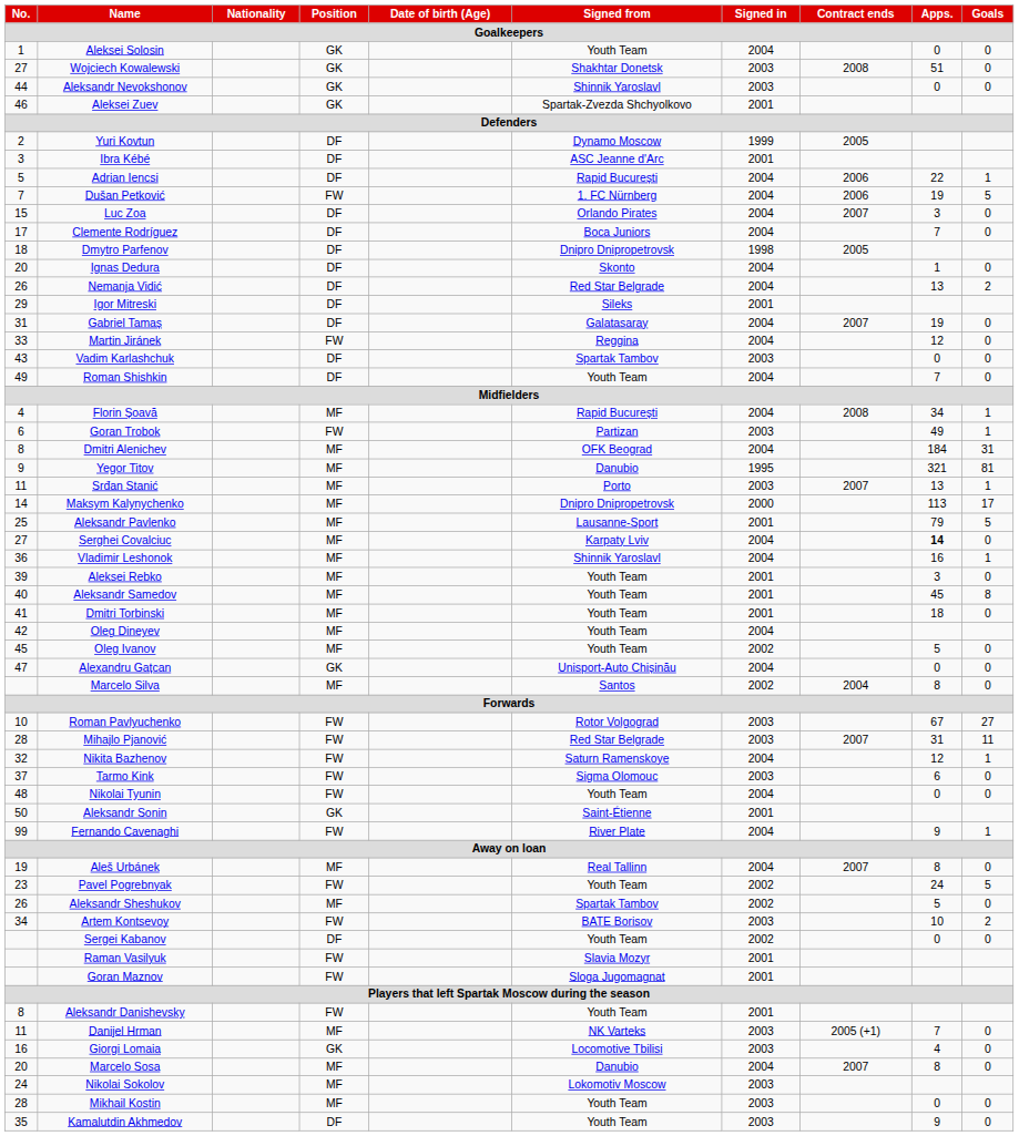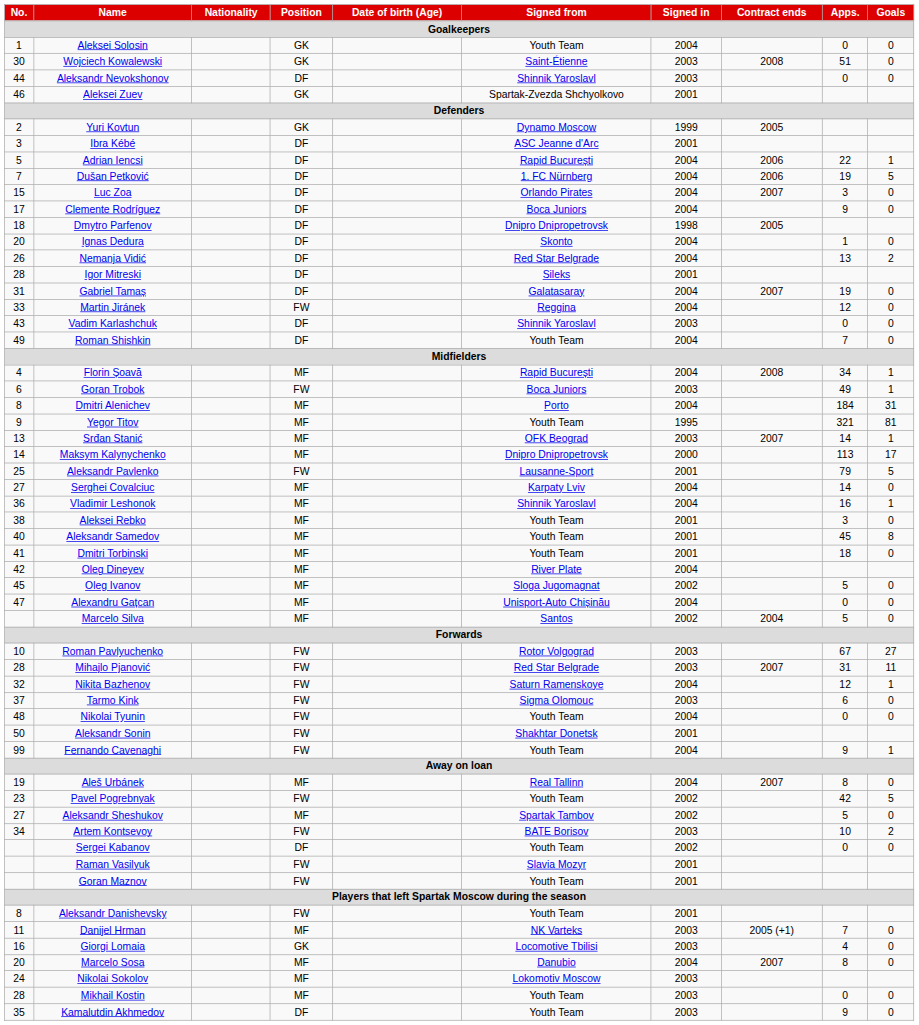Wojciech Kowalewski | No.: 27 -> 30
Wojciech Kowalewski | Signed from: Shakhtar Donetsk -> Saint-Étienne
Aleksandr Nevokshonov | Position: GK -> DF
Yuri Kovtun | Position: DF -> GK
Dušan Petković | Position: FW -> DF
Clemente Rodríguez | Apps.: 7 -> 9
Igor Mitreski | No.: 29 -> 28
Vadim Karlashchuk | Signed from: Spartak Tambov -> Shinnik Yaroslavl
Goran Trobok | Signed from: Partizan -> Boca Juniors
Dmitri Alenichev | Signed from: OFK Beograd -> Porto
Yegor Titov | Signed from: Danubio -> Youth Team
Srđan Stanić | No.: 11 -> 13
Srđan Stanić | Signed from: Porto -> OFK Beograd
Srđan Stanić | Apps.: 13 -> 14
Aleksandr Pavlenko | Position: MF -> FW
Serghei Covalciuc | Apps.: bold -> normal
Aleksei Rebko | No.: 39 -> 38
Oleg Dineyev | Signed from: Youth Team -> River Plate
Oleg Ivanov | Signed from: Youth Team -> Sloga Jugomagnat
Alexandru Gațcan | Position: GK -> MF
Marcelo Silva | Apps.: 8 -> 5
Aleksandr Sonin | Position: GK -> FW
Aleksandr Sonin | Signed from: Saint-Étienne -> Shakhtar Donetsk
Fernando Cavenaghi | Signed from: River Plate -> Youth Team
Pavel Pogrebnyak | Apps.: 24 -> 42
Aleksandr Sheshukov | No.: 26 -> 27
Goran Maznov | Signed from: Sloga Jugomagnat -> Youth Team
